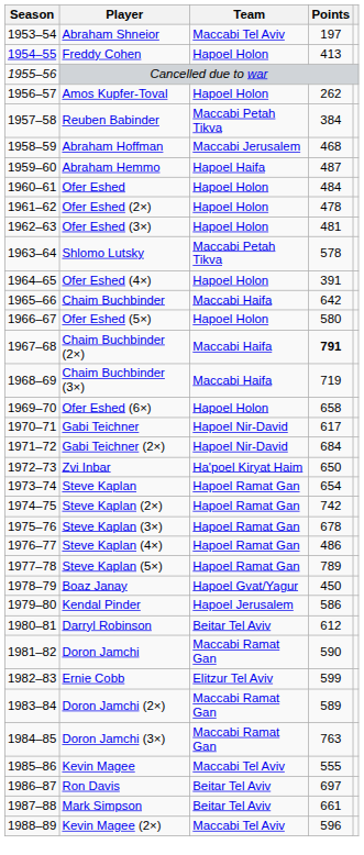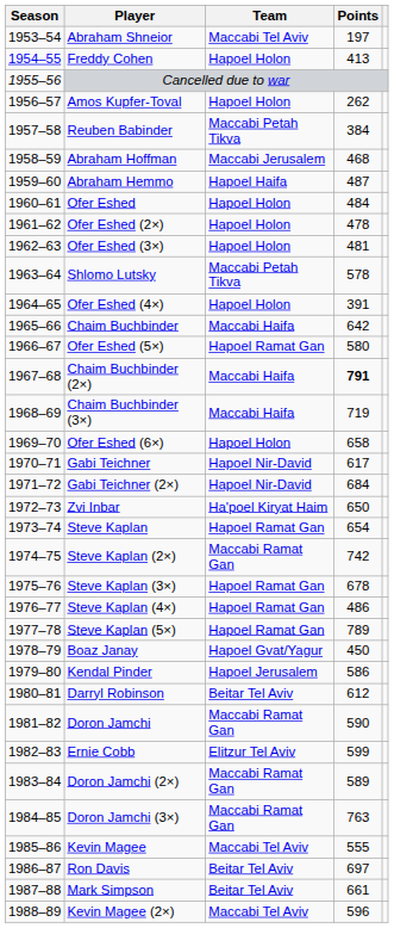Ofer Eshed (5×) | Team: Hapoel Holon -> Hapoel Ramat Gan
Steve Kaplan (2×) | Team: Hapoel Ramat Gan -> Maccabi Ramat Gan
